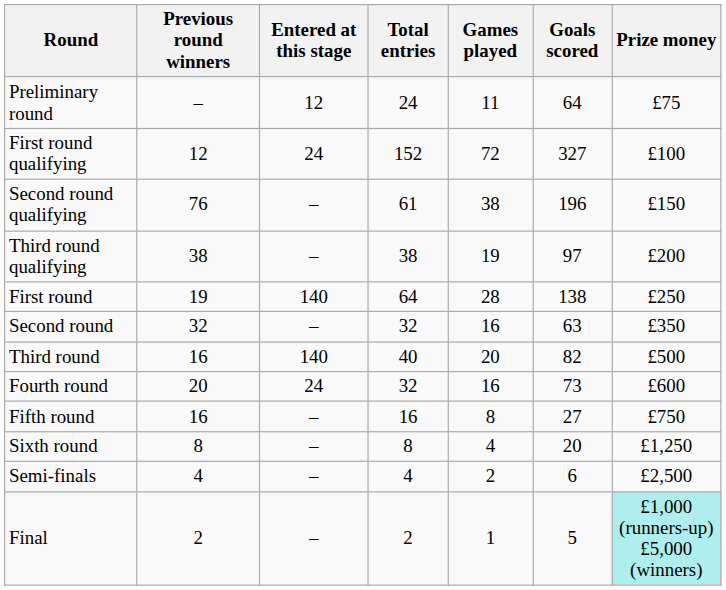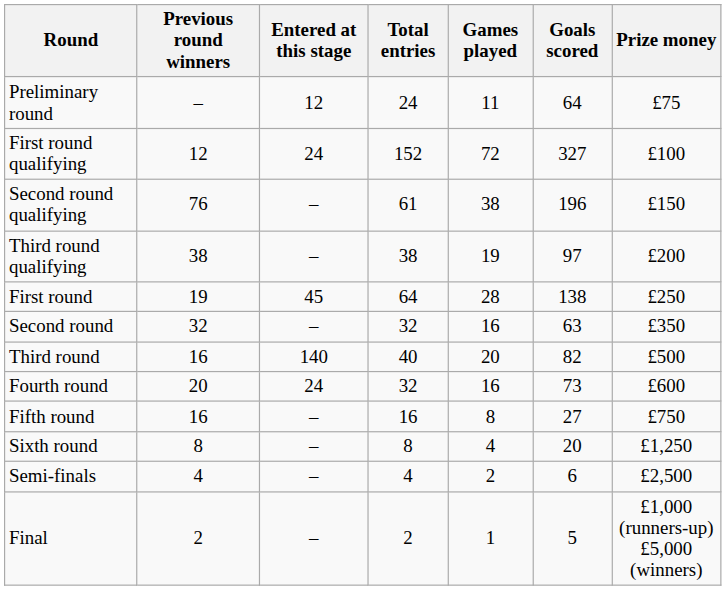First round | Entered at this stage: 140 -> 45
Final | Prize money: paleturquoise background -> no background
